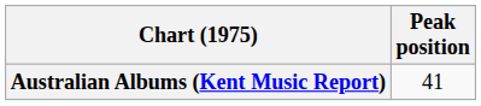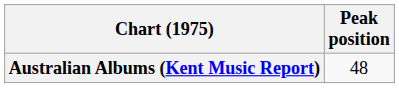Australian Albums (Kent Music Report) | Peak position: 41 -> 48
